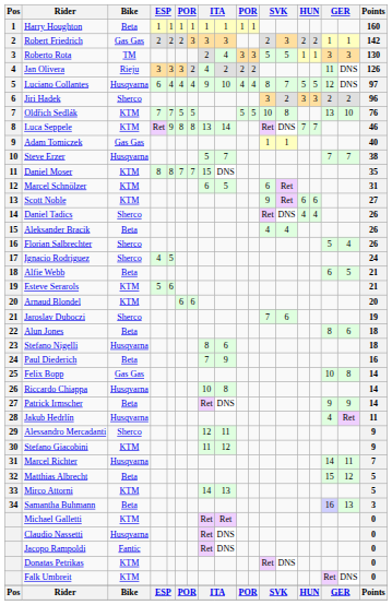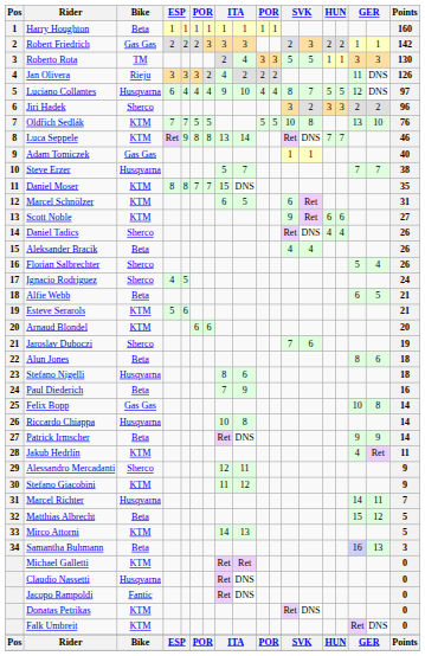Jakub Hedrlín | Bike: Husqvarna -> KTM
